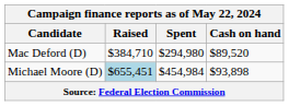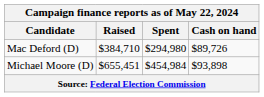Mac Deford (D) | Cash on hand: $89,520 -> $89,726
Michael Moore (D) | Raised: lightblue background -> no background
